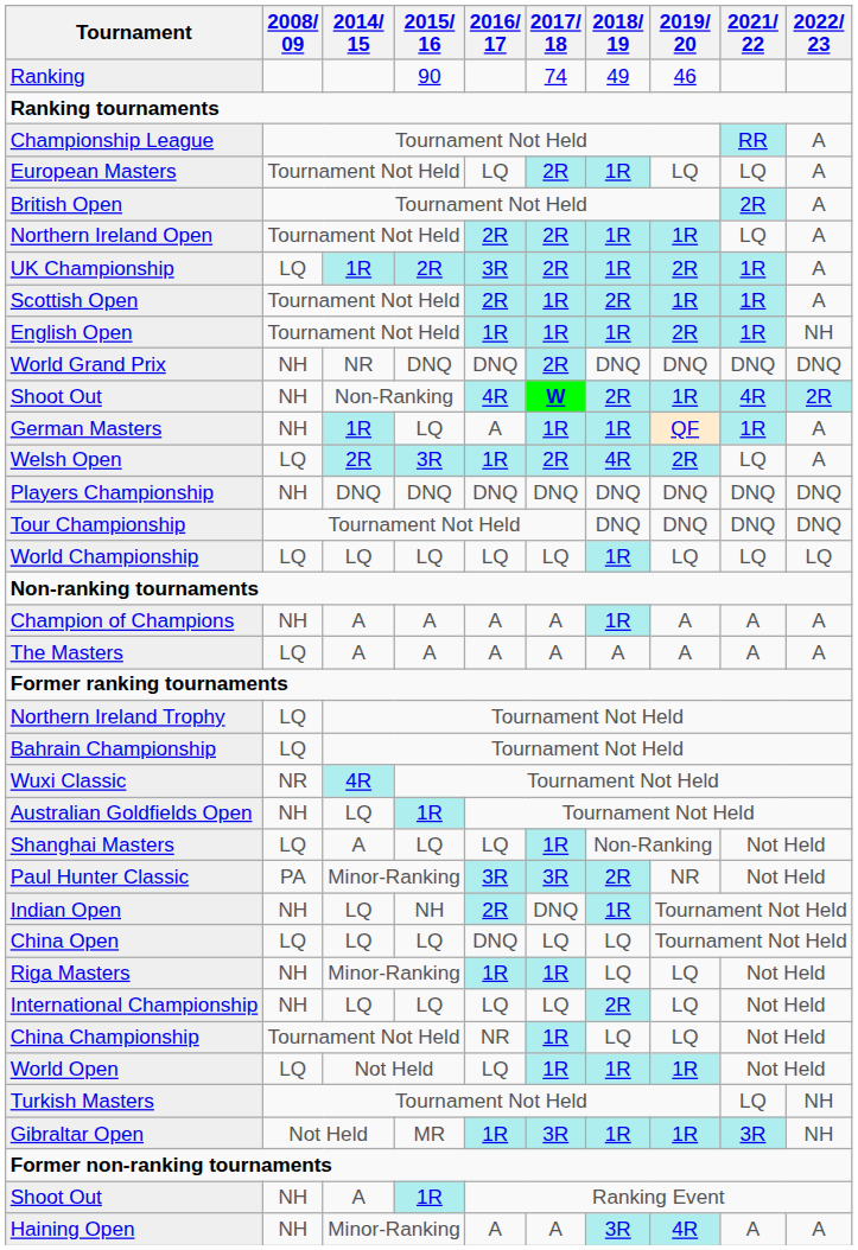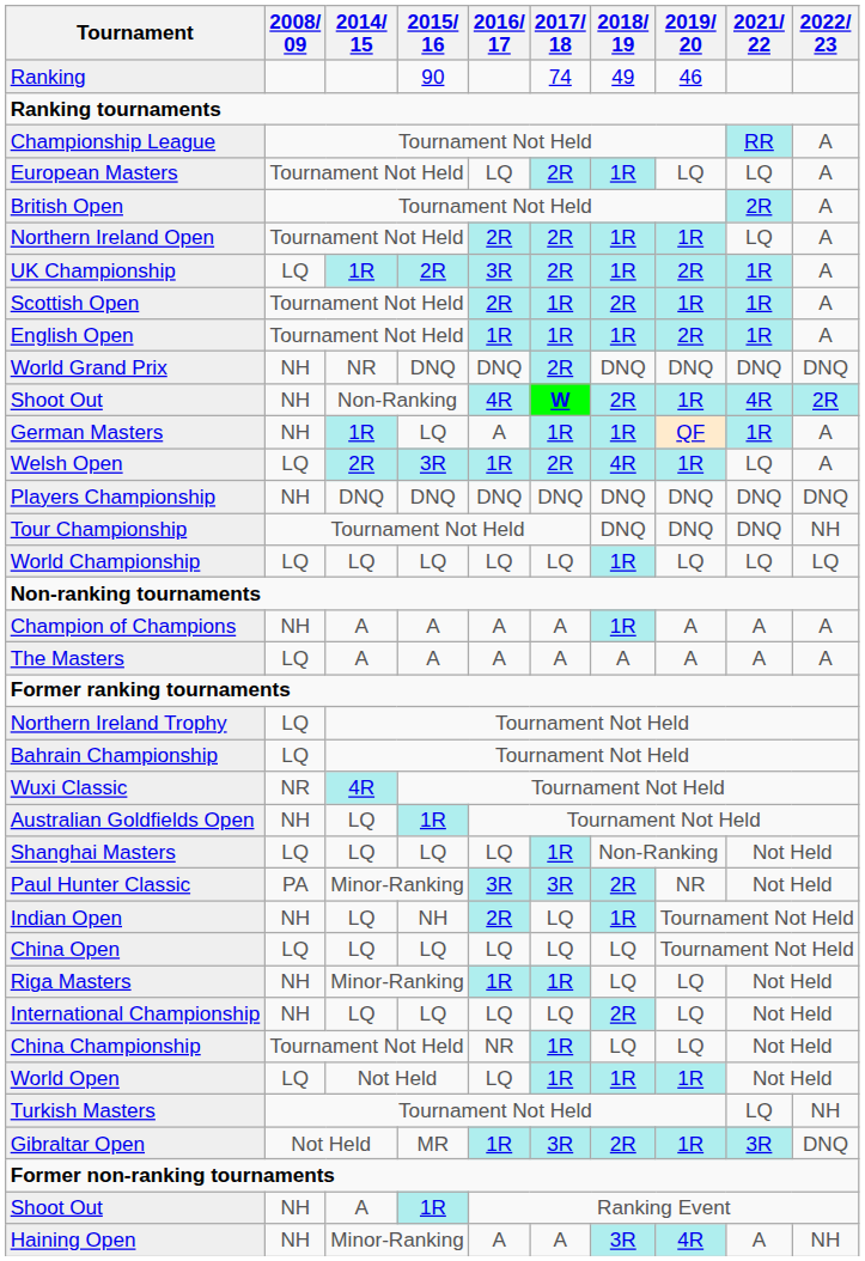English Open | 2022/ 23: NH -> A
Welsh Open | 2019/ 20: 2R -> 1R
Tour Championship | 2022/ 23: DNQ -> NH
Shanghai Masters | 2014/ 15: A -> LQ
Indian Open | 2017/ 18: DNQ -> LQ
China Open | 2016/ 17: DNQ -> LQ
Gibraltar Open | 2018/ 19: 1R -> 2R
Gibraltar Open | 2022/ 23: NH -> DNQ
Haining Open | 2022/ 23: A -> NH
